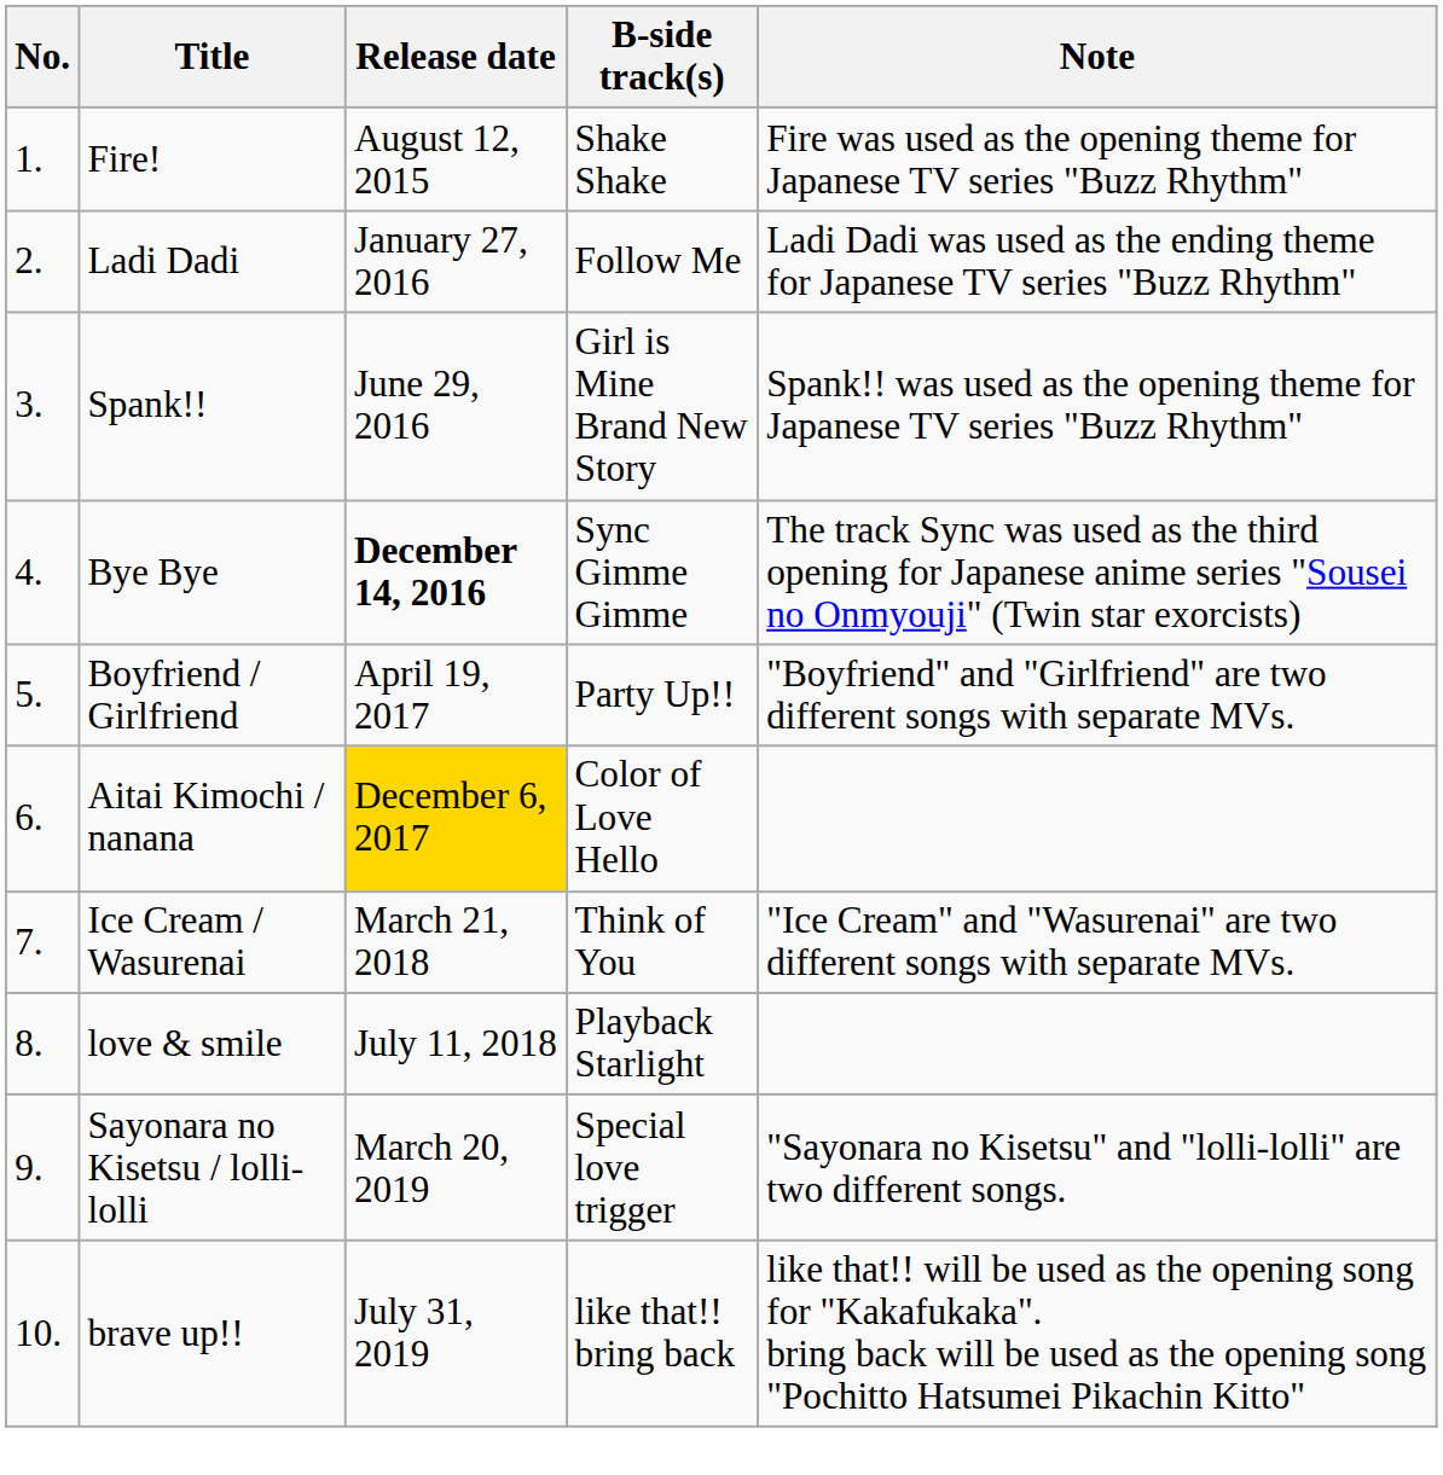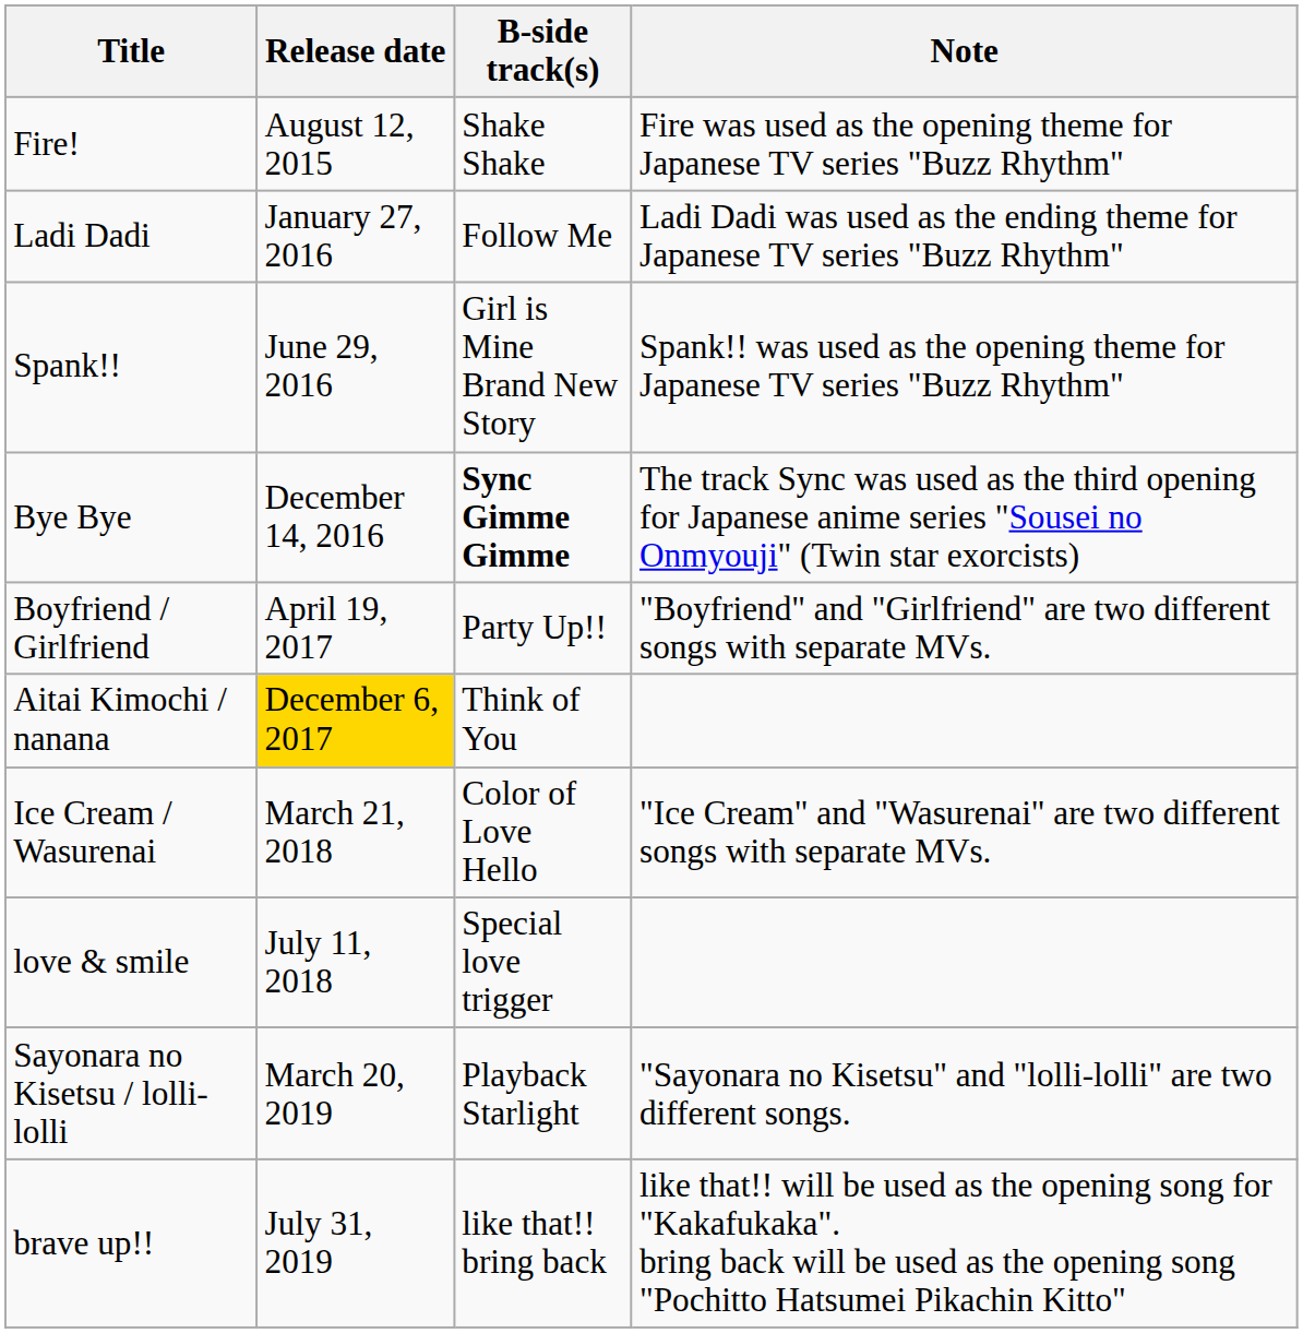- column: No. | 1. | 2. | 3. | 4. | 5. | 6. | 7. | 8. | 9. | 10.
Bye Bye | Release date: bold -> normal
Bye Bye | B-side track(s): normal -> bold
Aitai Kimochi / nanana | B-side track(s): Color of Love Hello -> Think of You
Ice Cream / Wasurenai | B-side track(s): Think of You -> Color of Love Hello
love & smile | B-side track(s): Playback Starlight -> Special love trigger
Sayonara no Kisetsu / lolli-lolli | B-side track(s): Special love trigger -> Playback Starlight
